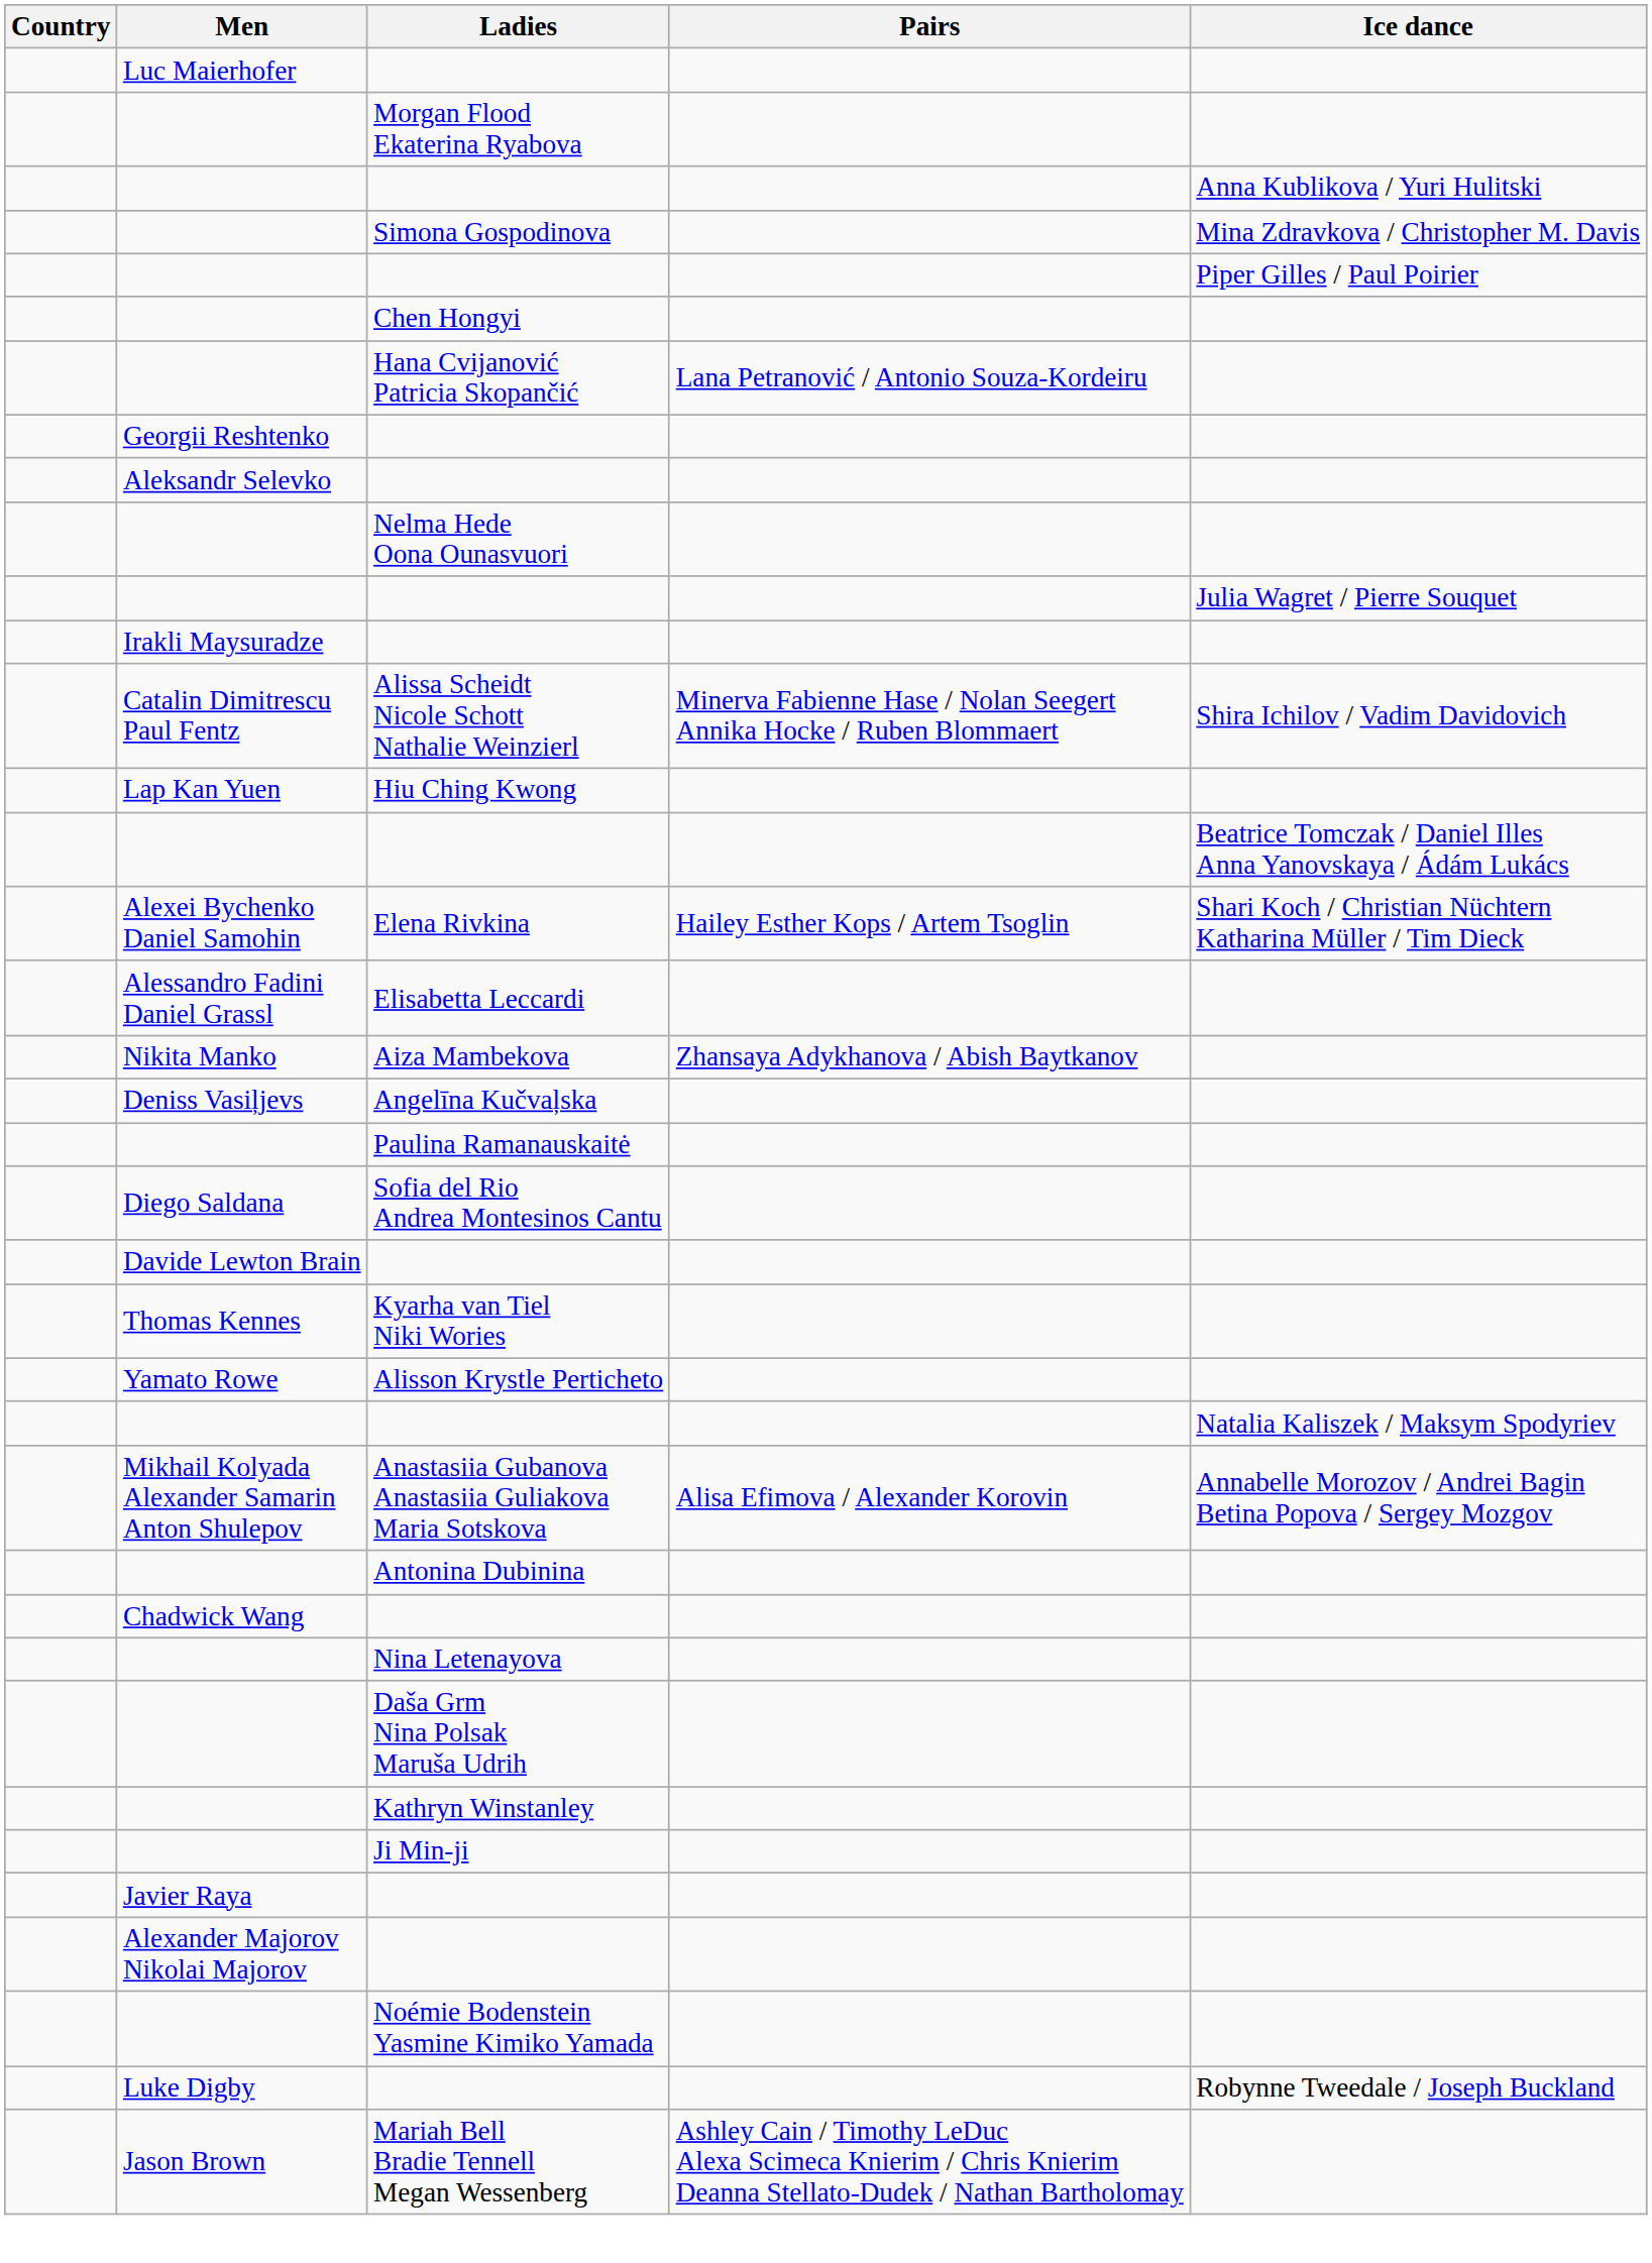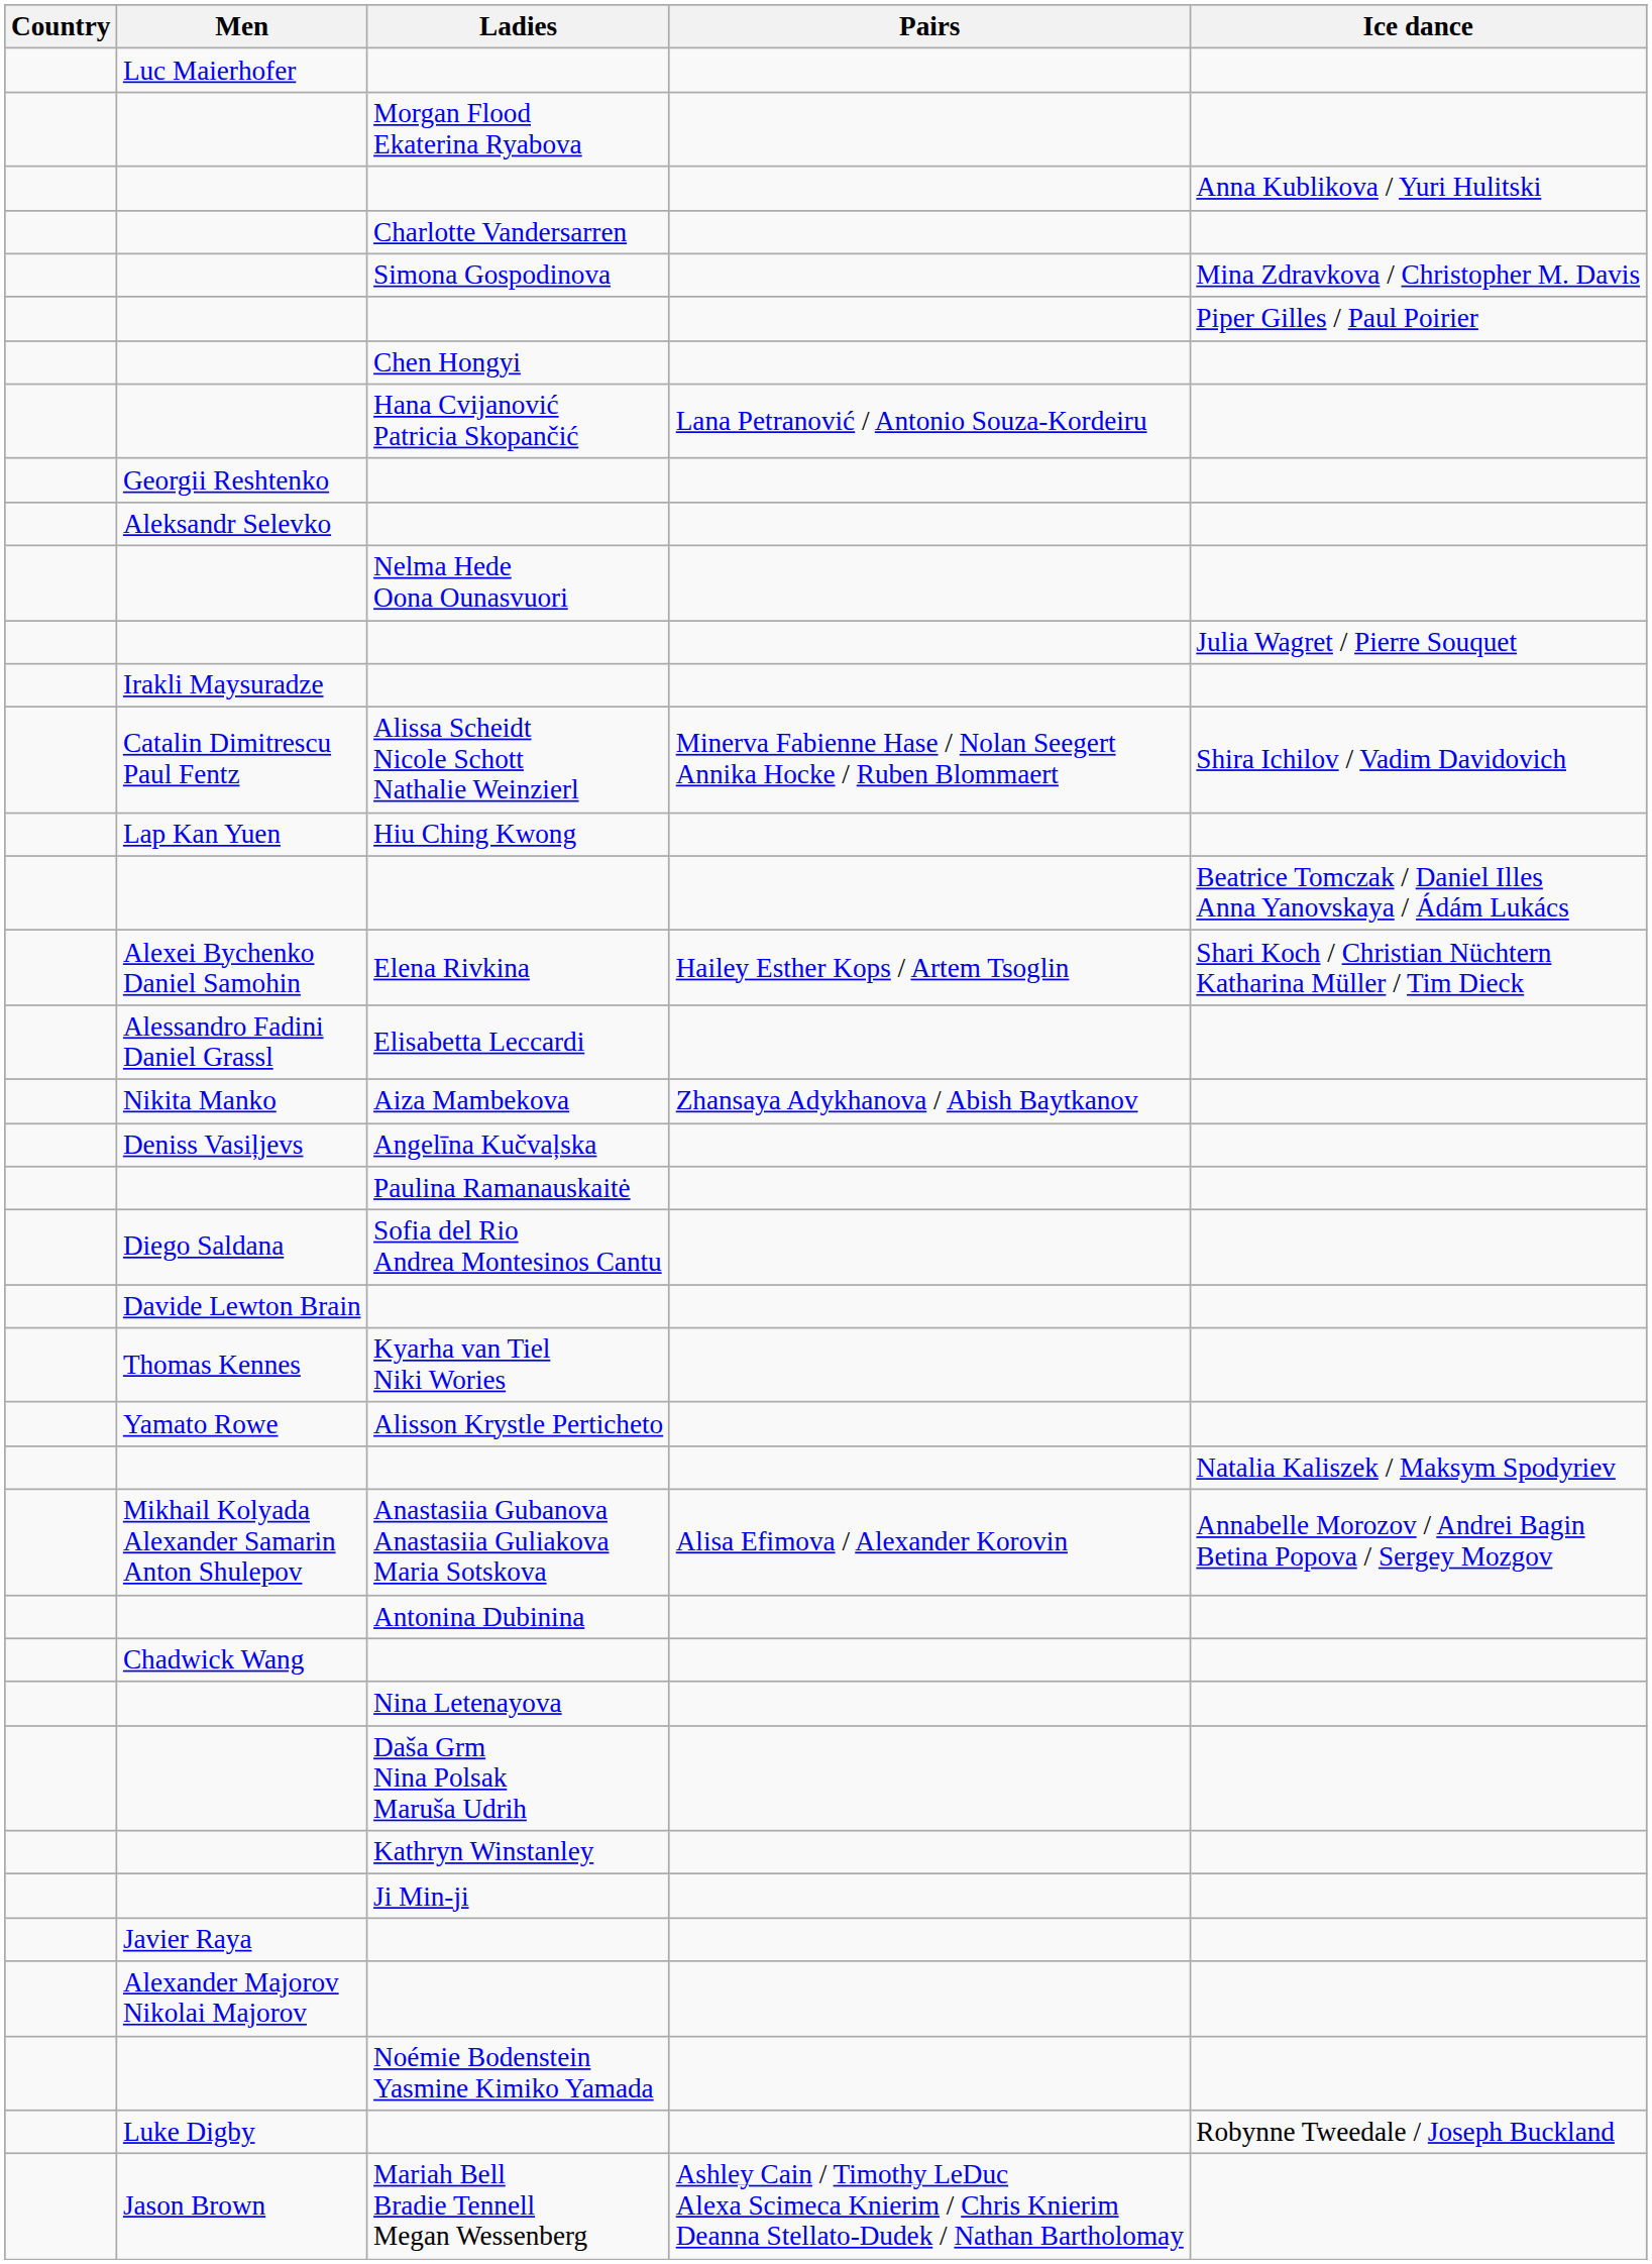+ row: Charlotte Vandersarren
